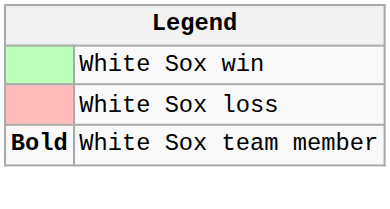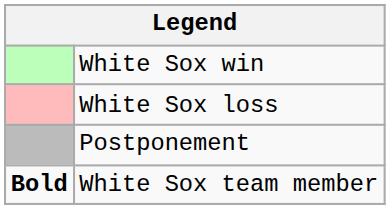+ row: Postponement
